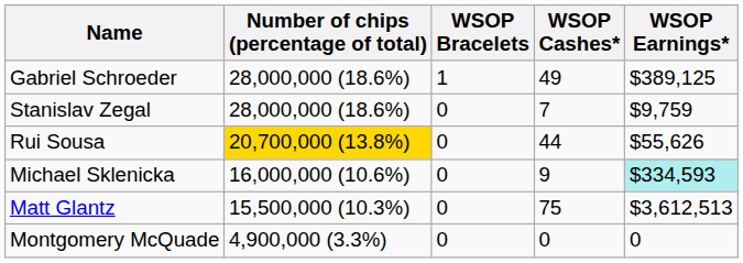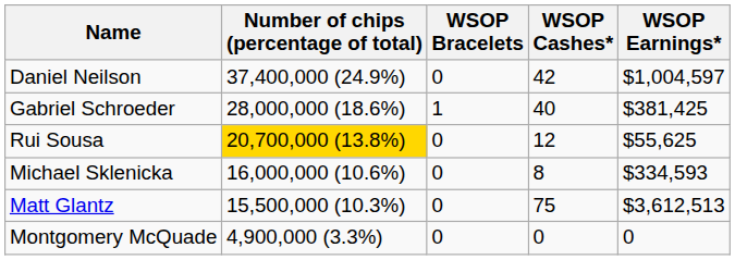+ row: Daniel Neilson | 37,400,000 (24.9%) | 0 | 42 | $1,004,597
Gabriel Schroeder | WSOP Cashes*: 49 -> 40
Gabriel Schroeder | WSOP Earnings*: $389,125 -> $381,425
- row: Stanislav Zegal | 28,000,000 (18.6%) | 0 | 7 | $9,759
Rui Sousa | WSOP Cashes*: 44 -> 12
Rui Sousa | WSOP Earnings*: $55,626 -> $55,625
Michael Sklenicka | WSOP Cashes*: 9 -> 8
Michael Sklenicka | WSOP Earnings*: paleturquoise background -> no background
